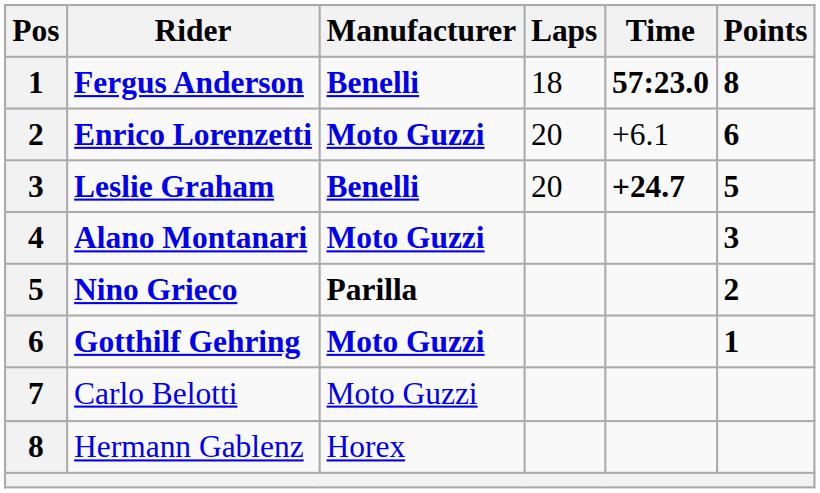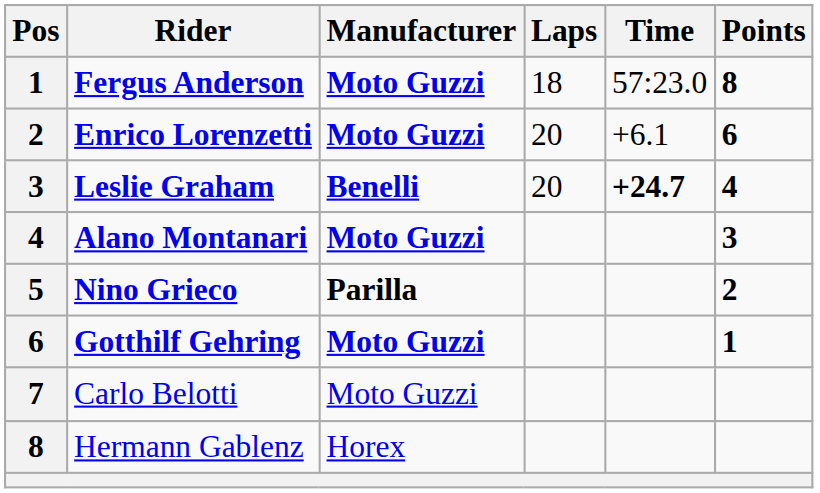Fergus Anderson | Manufacturer: Benelli -> Moto Guzzi
Fergus Anderson | Time: bold -> normal
Leslie Graham | Points: 5 -> 4
